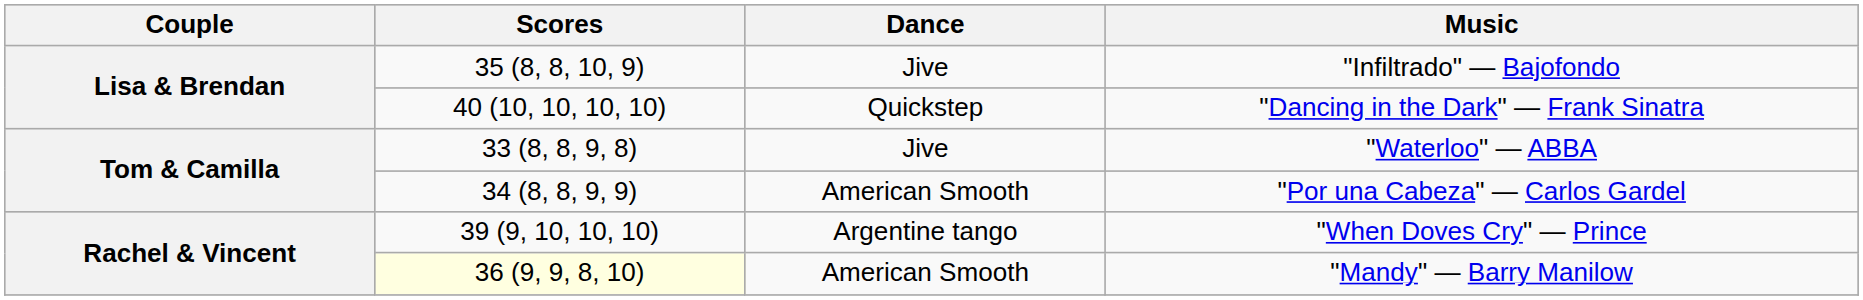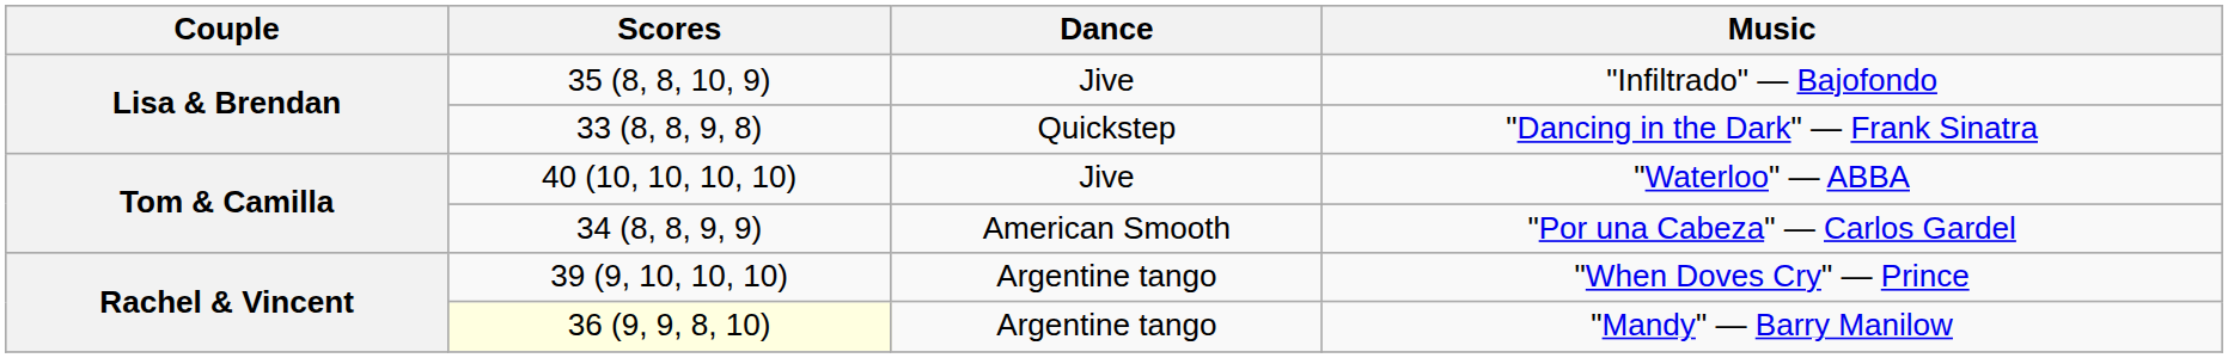"Dancing in the Dark" — Frank Sinatra | Scores: 40 (10, 10, 10, 10) -> 33 (8, 8, 9, 8)
"Waterloo" — ABBA | Scores: 33 (8, 8, 9, 8) -> 40 (10, 10, 10, 10)
"Mandy" — Barry Manilow | Dance: American Smooth -> Argentine tango
